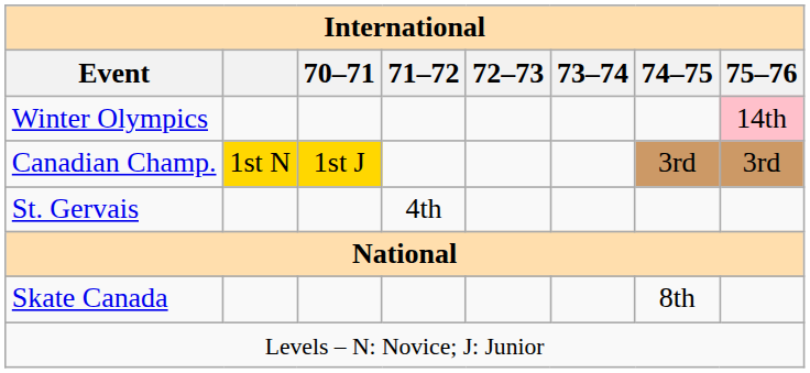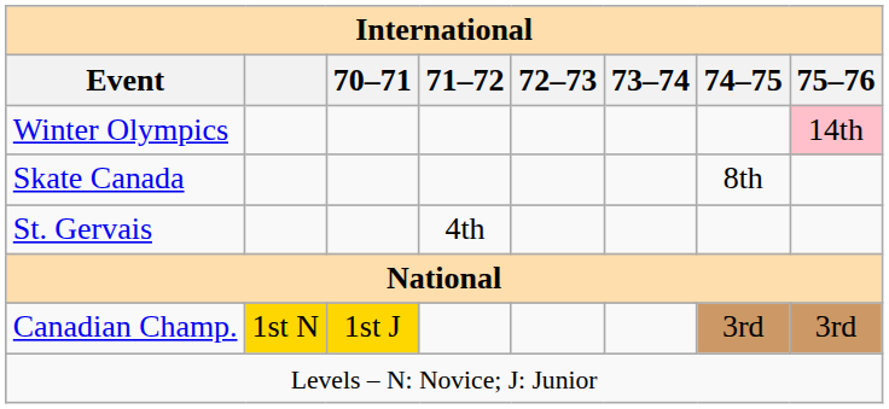rows swapped: Skate Canada <-> Canadian Champ.
